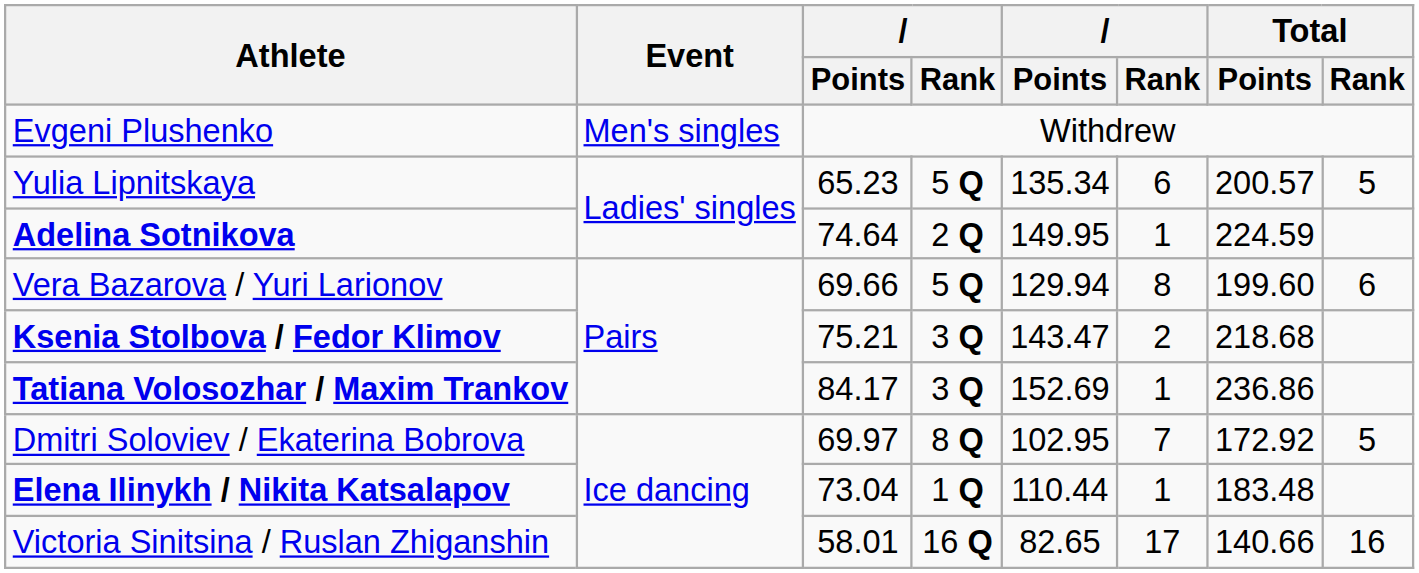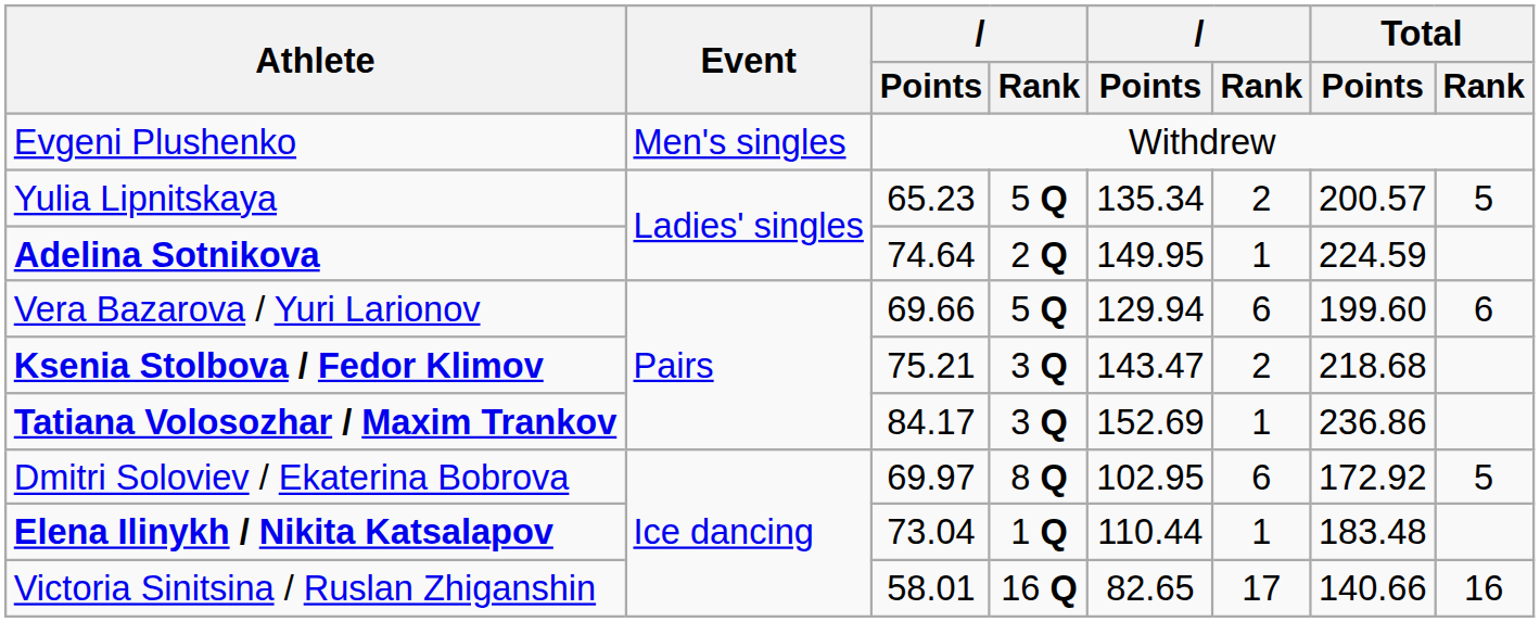Yulia Lipnitskaya | column 6: 6 -> 2
Vera Bazarova / Yuri Larionov | column 6: 8 -> 6
Dmitri Soloviev / Ekaterina Bobrova | column 6: 7 -> 6
